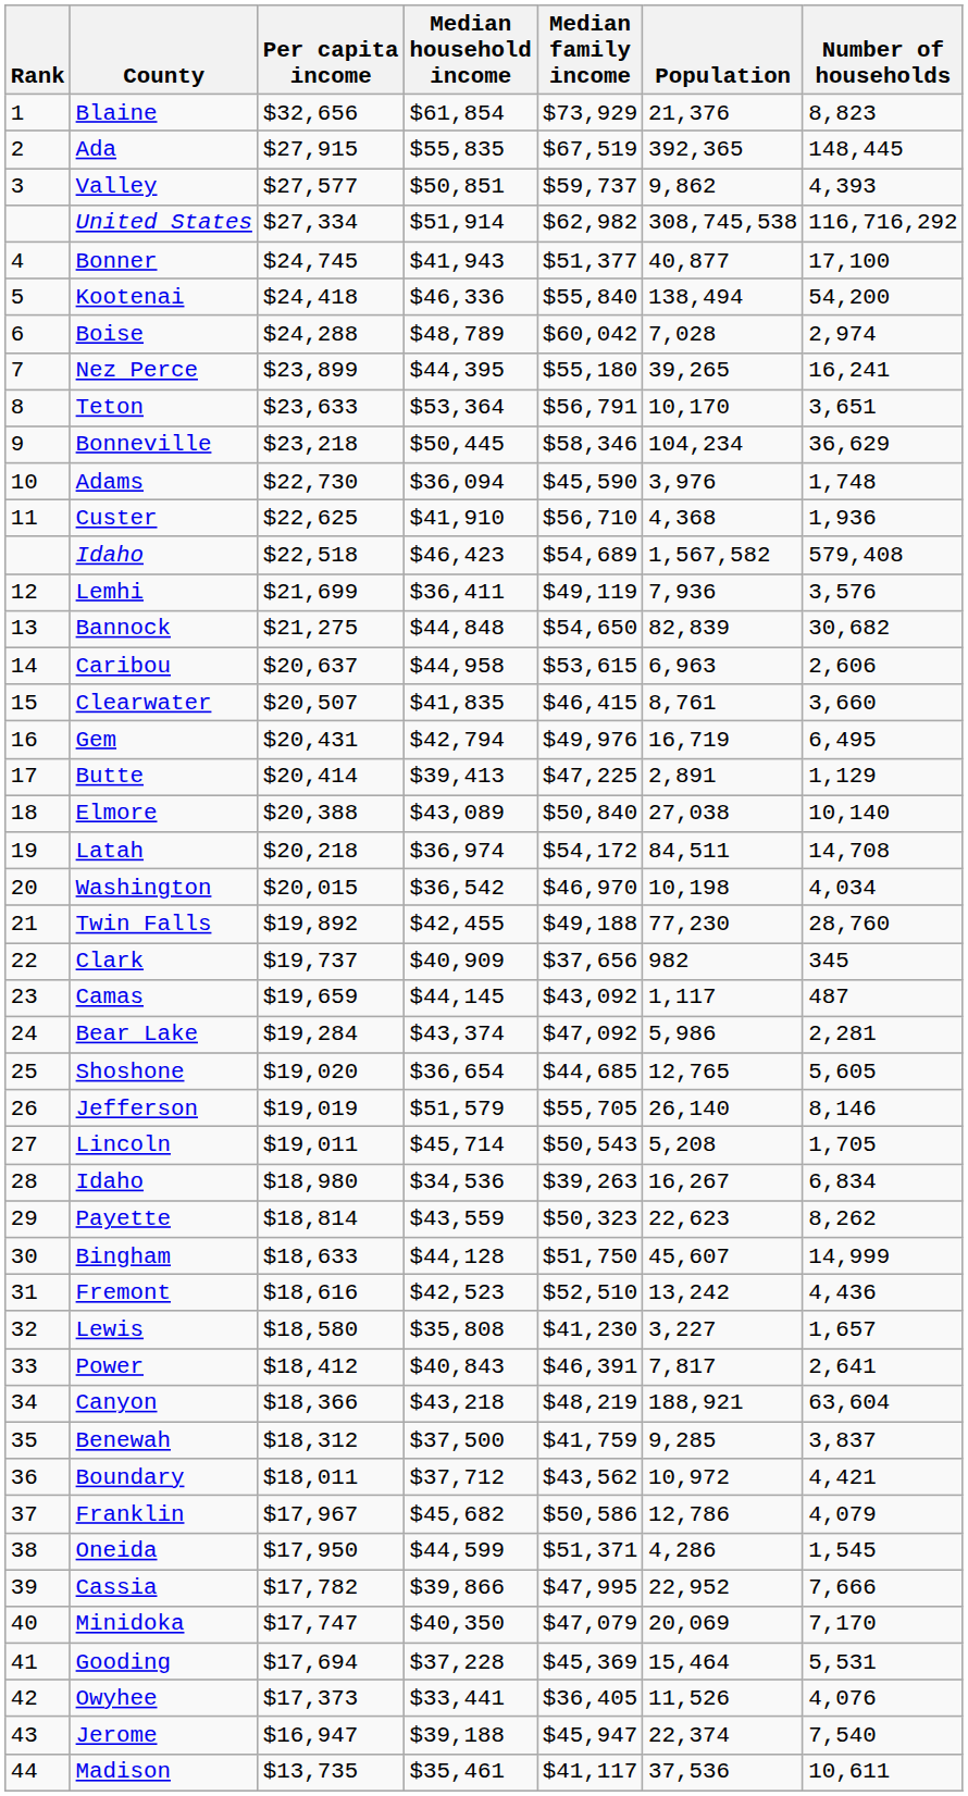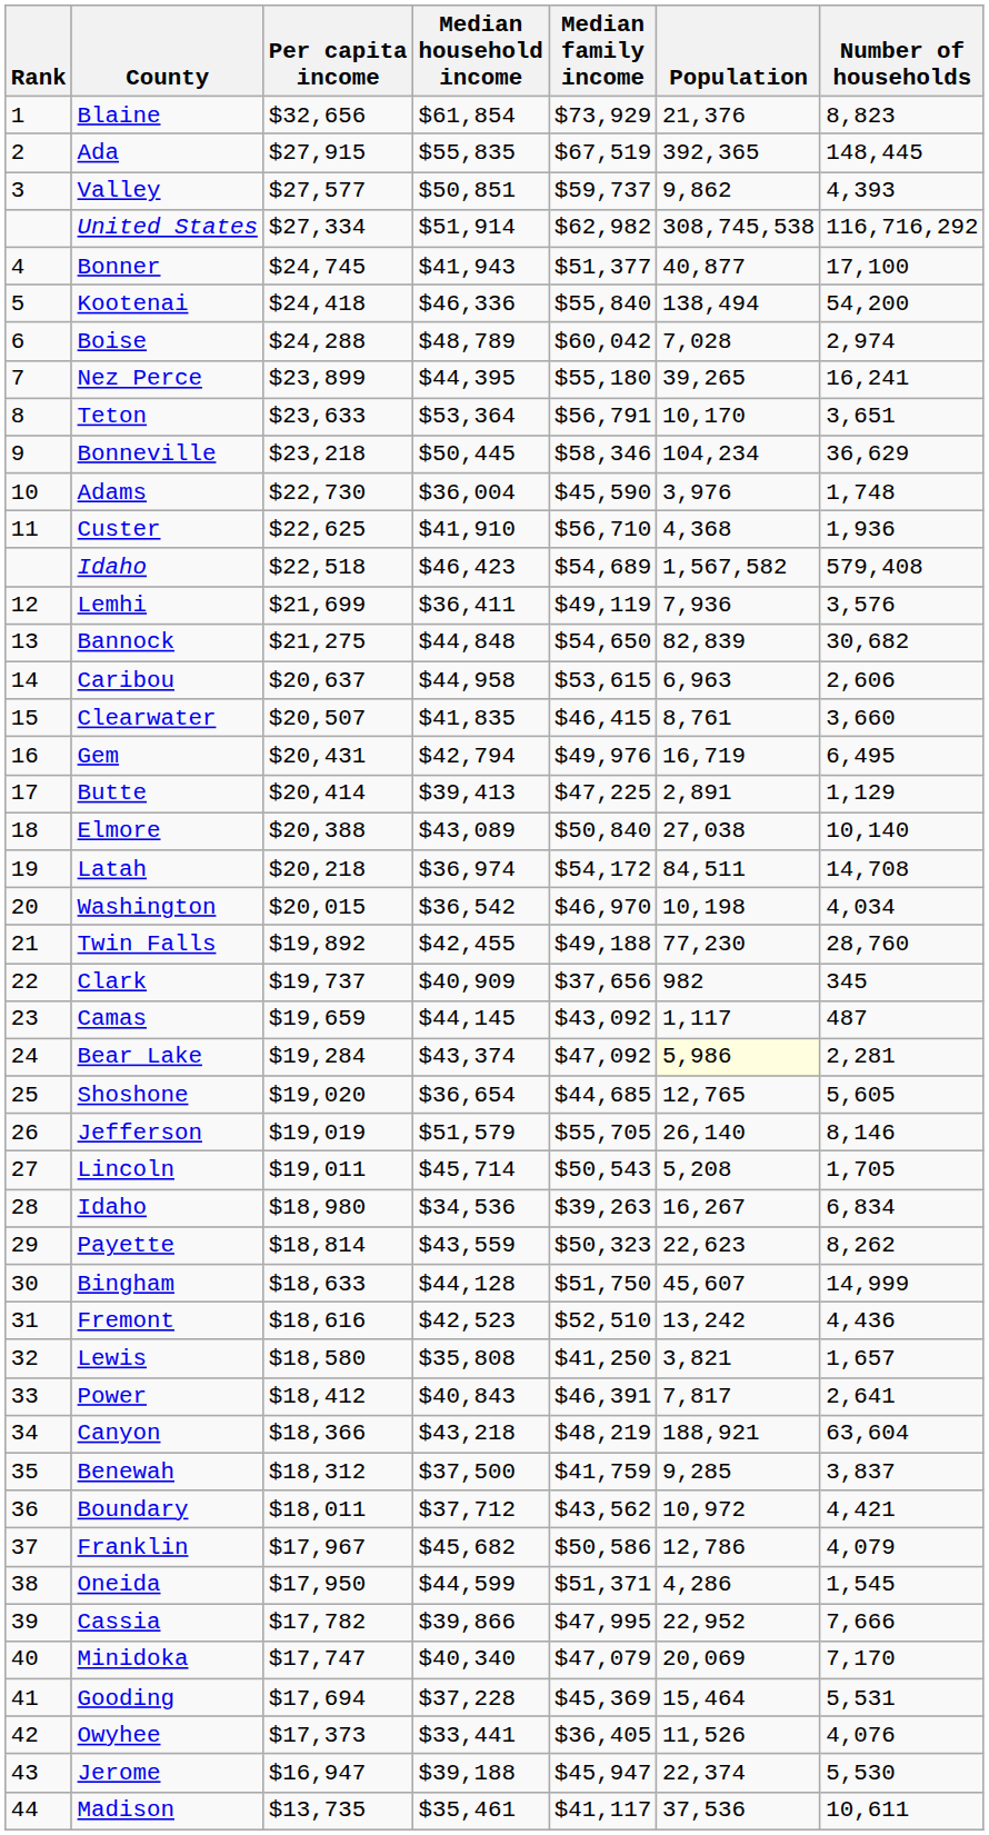Adams | Median household income: $36,094 -> $36,004
Bear Lake | Population: no background -> lightyellow background
Lewis | Median family income: $41,230 -> $41,250
Lewis | Population: 3,227 -> 3,821
Minidoka | Median household income: $40,350 -> $40,340
Jerome | Number of households: 7,540 -> 5,530
